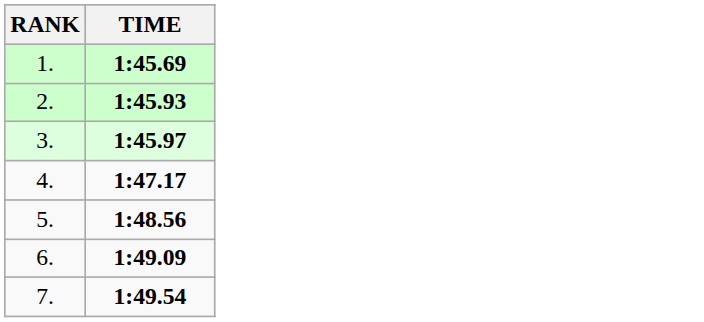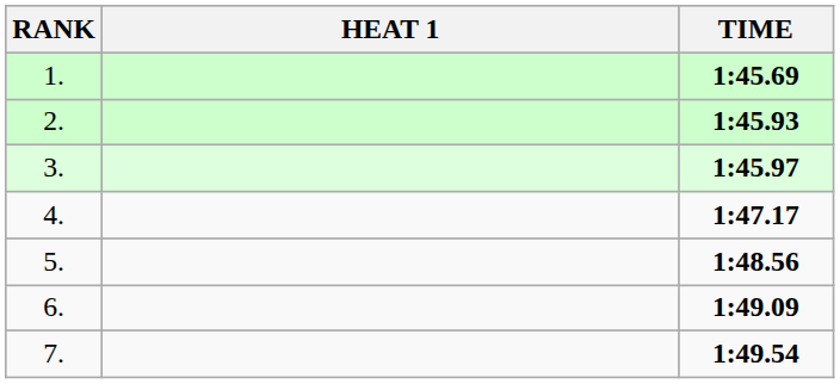+ column: HEAT 1
